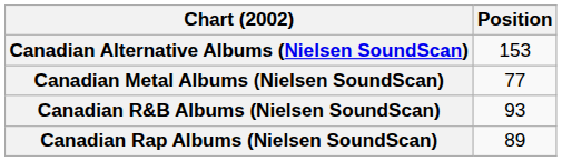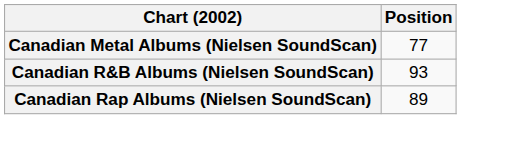- row: Canadian Alternative Albums (Nielsen SoundScan) | 153
